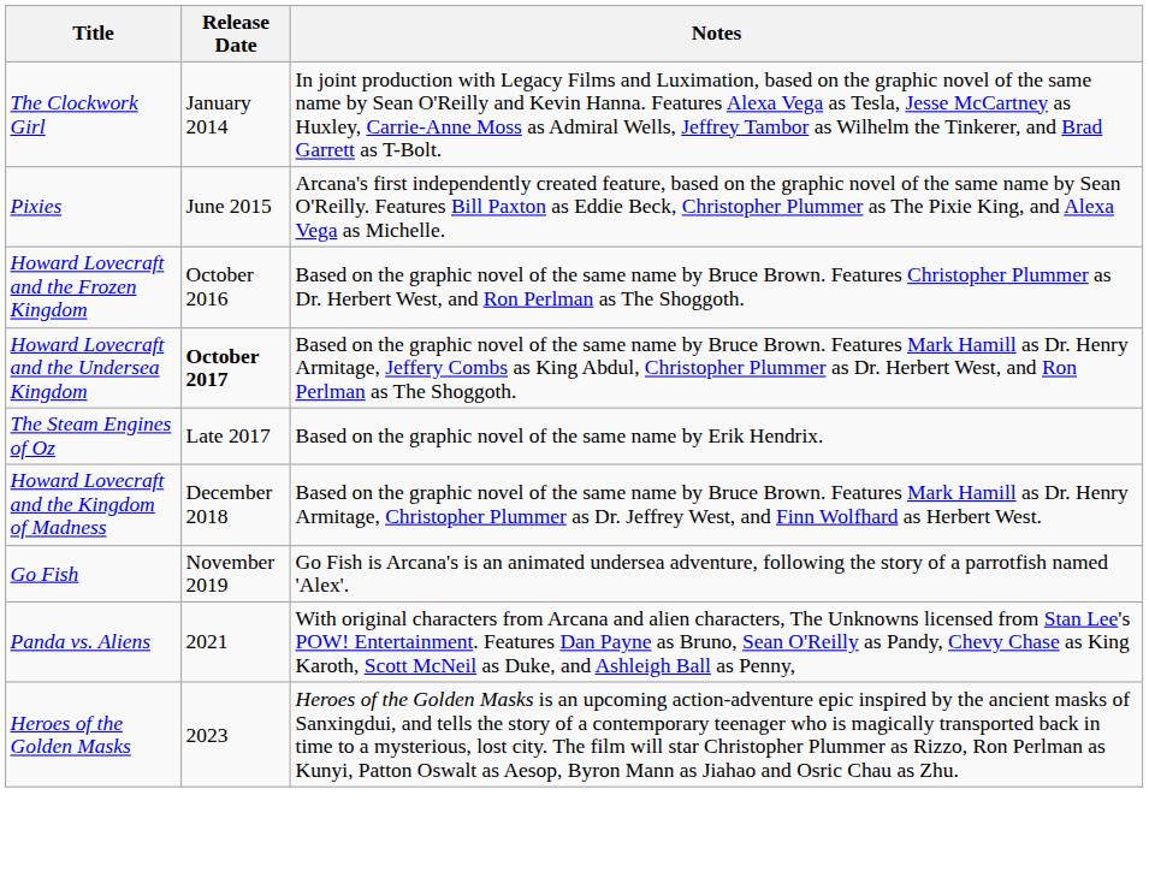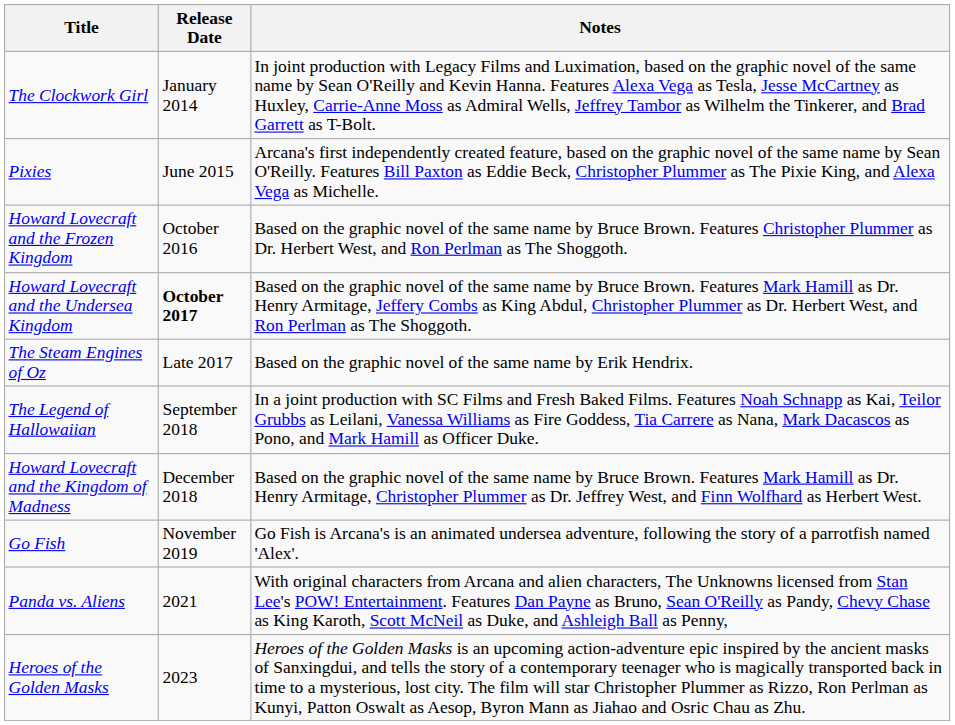+ row: The Legend of Hallowaiian | September 2018 | In a joint production with SC Films and Fresh Baked Films. Features Noah Schnapp as Kai, Teilor Grubbs as Leilani, Vanessa Williams as Fire Goddess, Tia Carrere as Nana, Mark Dacascos as Pono, and Mark Hamill as Officer Duke.
